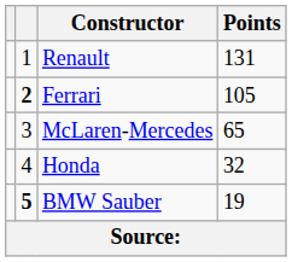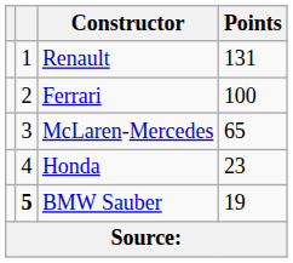Ferrari | column 2: bold -> normal
Ferrari | Points: 105 -> 100
Honda | Points: 32 -> 23
